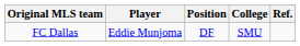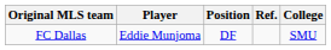columns swapped: College <-> Ref.
